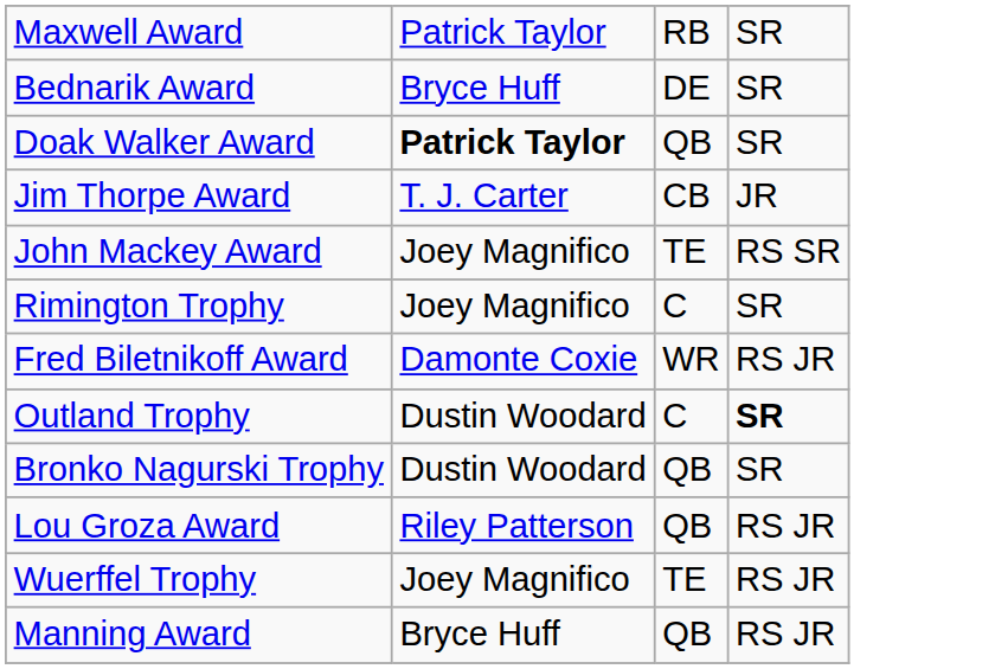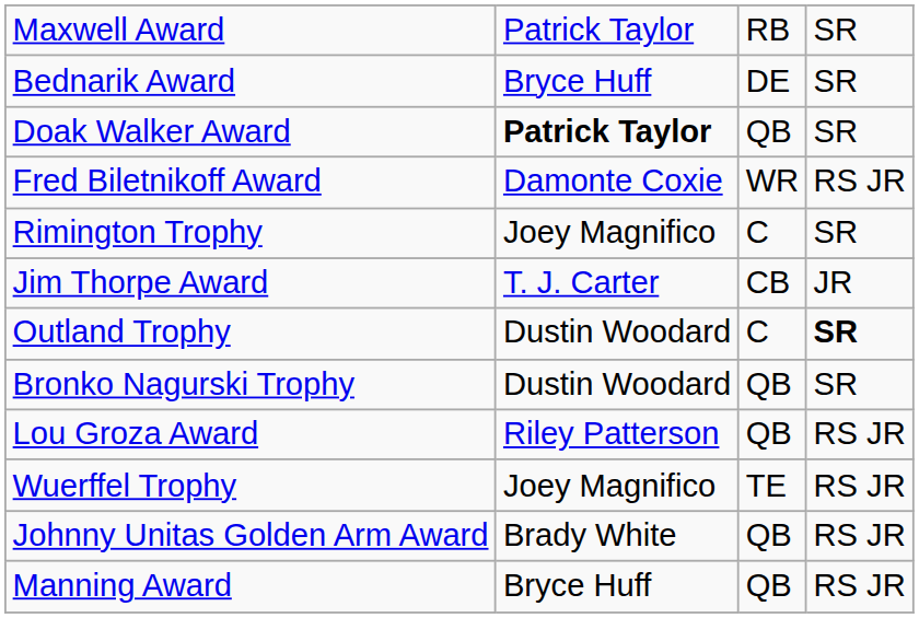rows swapped: Fred Biletnikoff Award <-> Jim Thorpe Award
- row: John Mackey Award | Joey Magnifico | TE | RS SR
+ row: Johnny Unitas Golden Arm Award | Brady White | QB | RS JR
